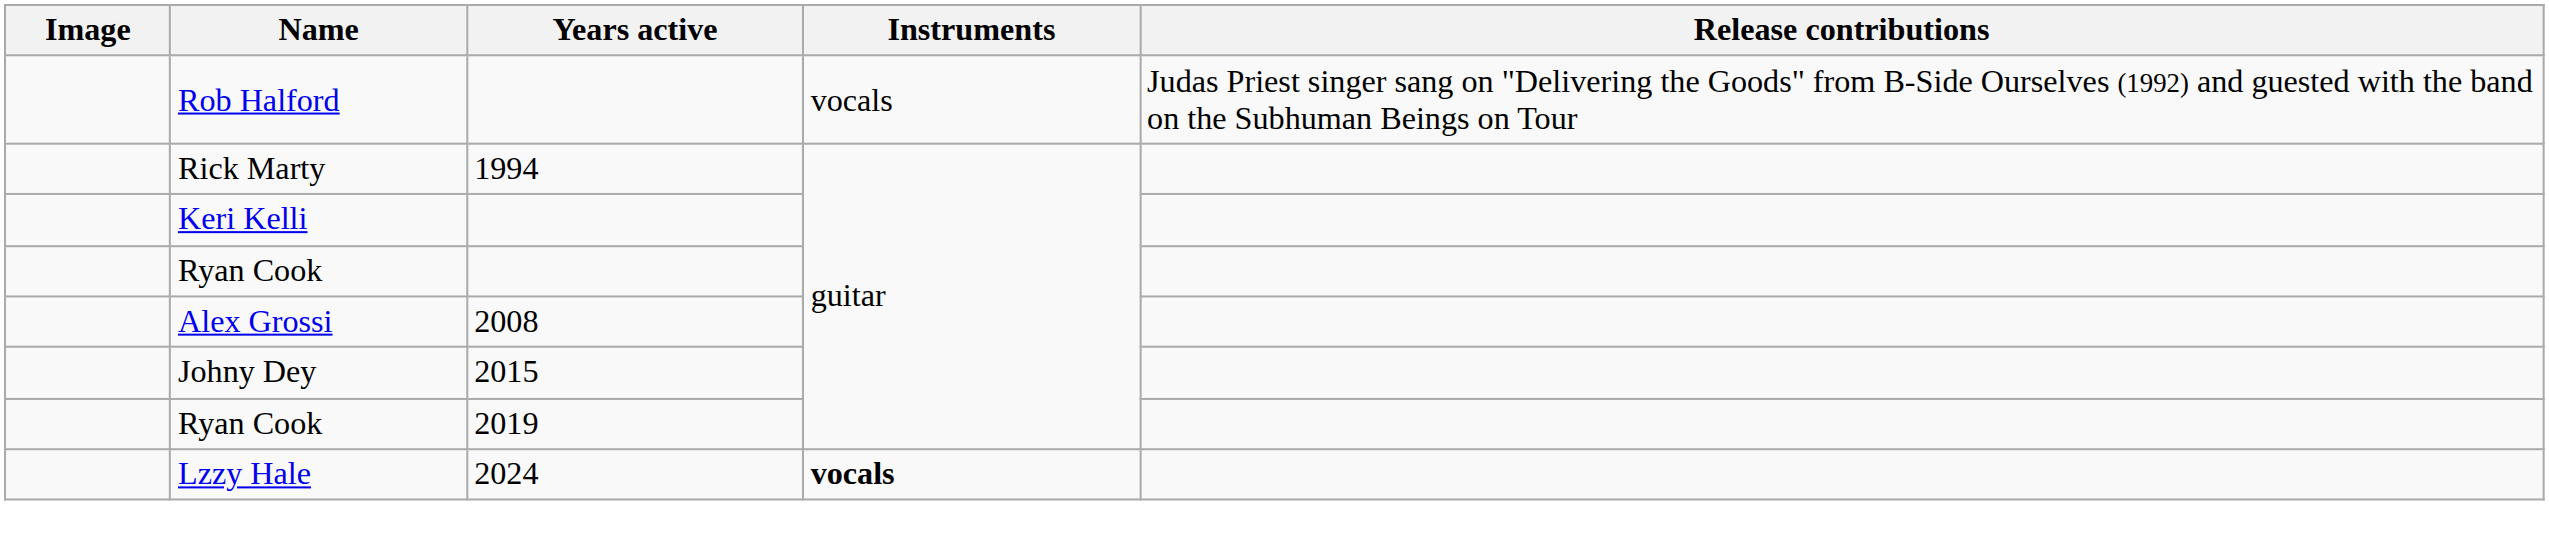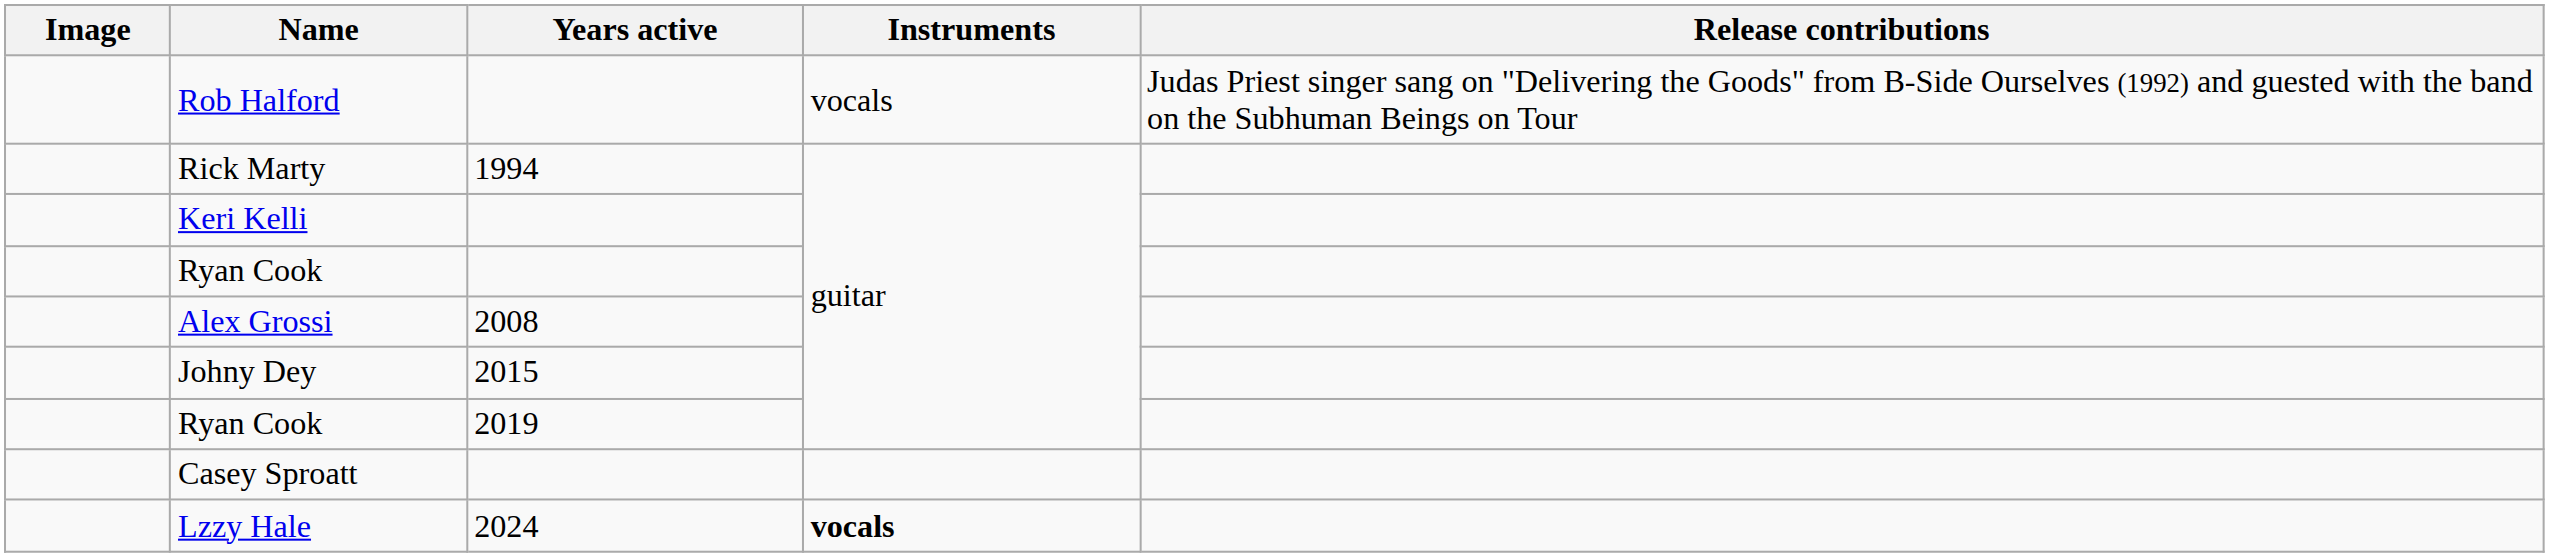+ row: Casey Sproatt
